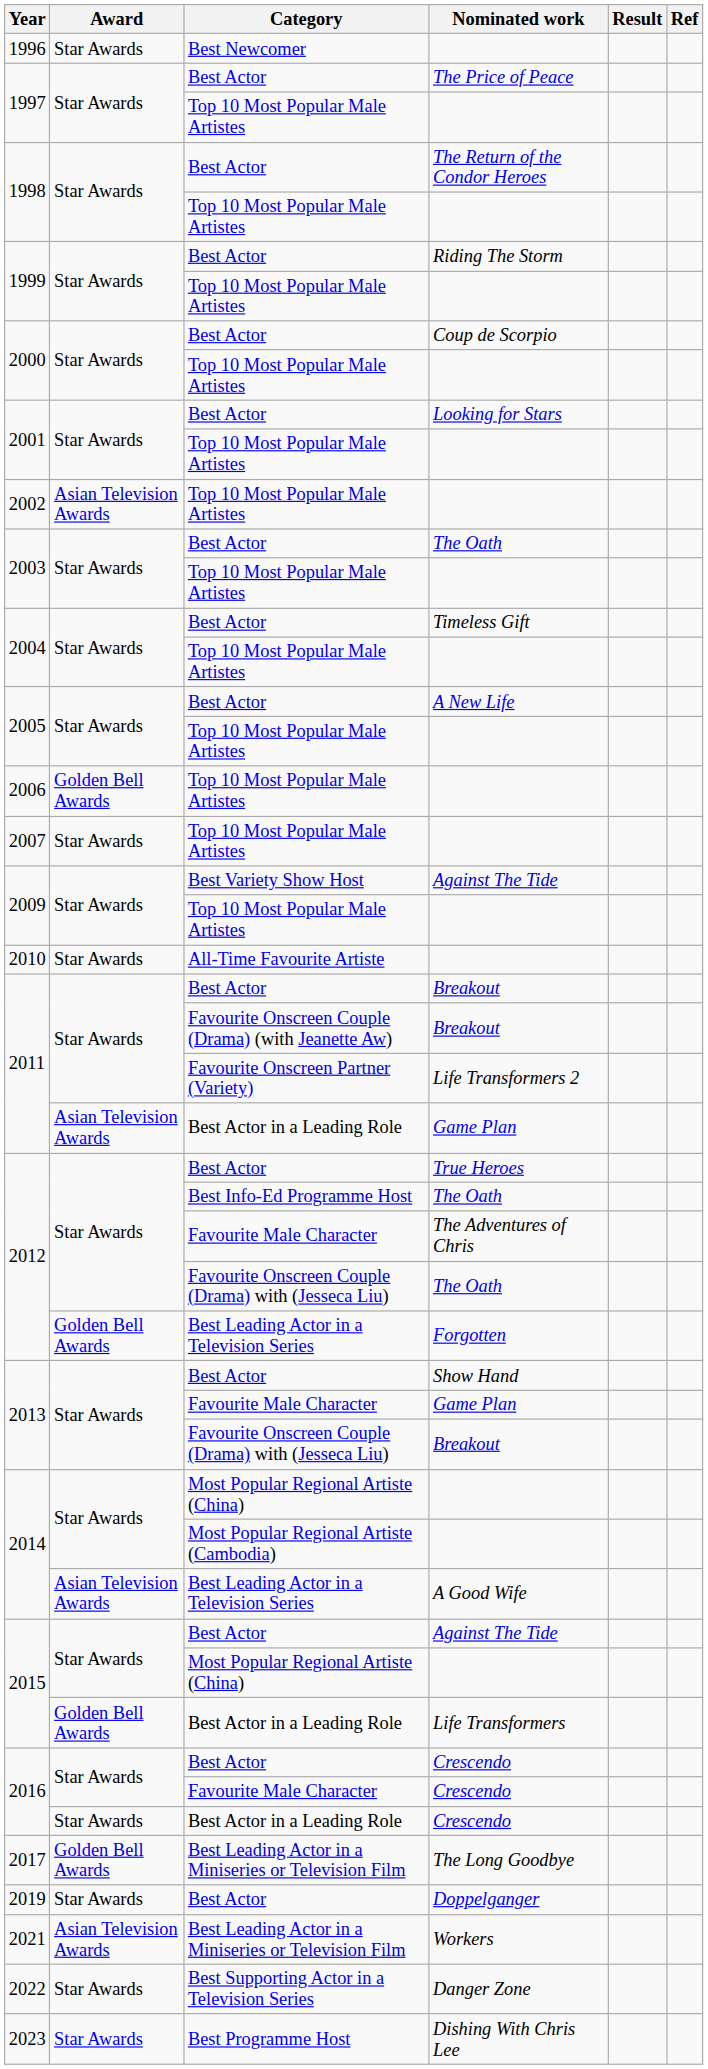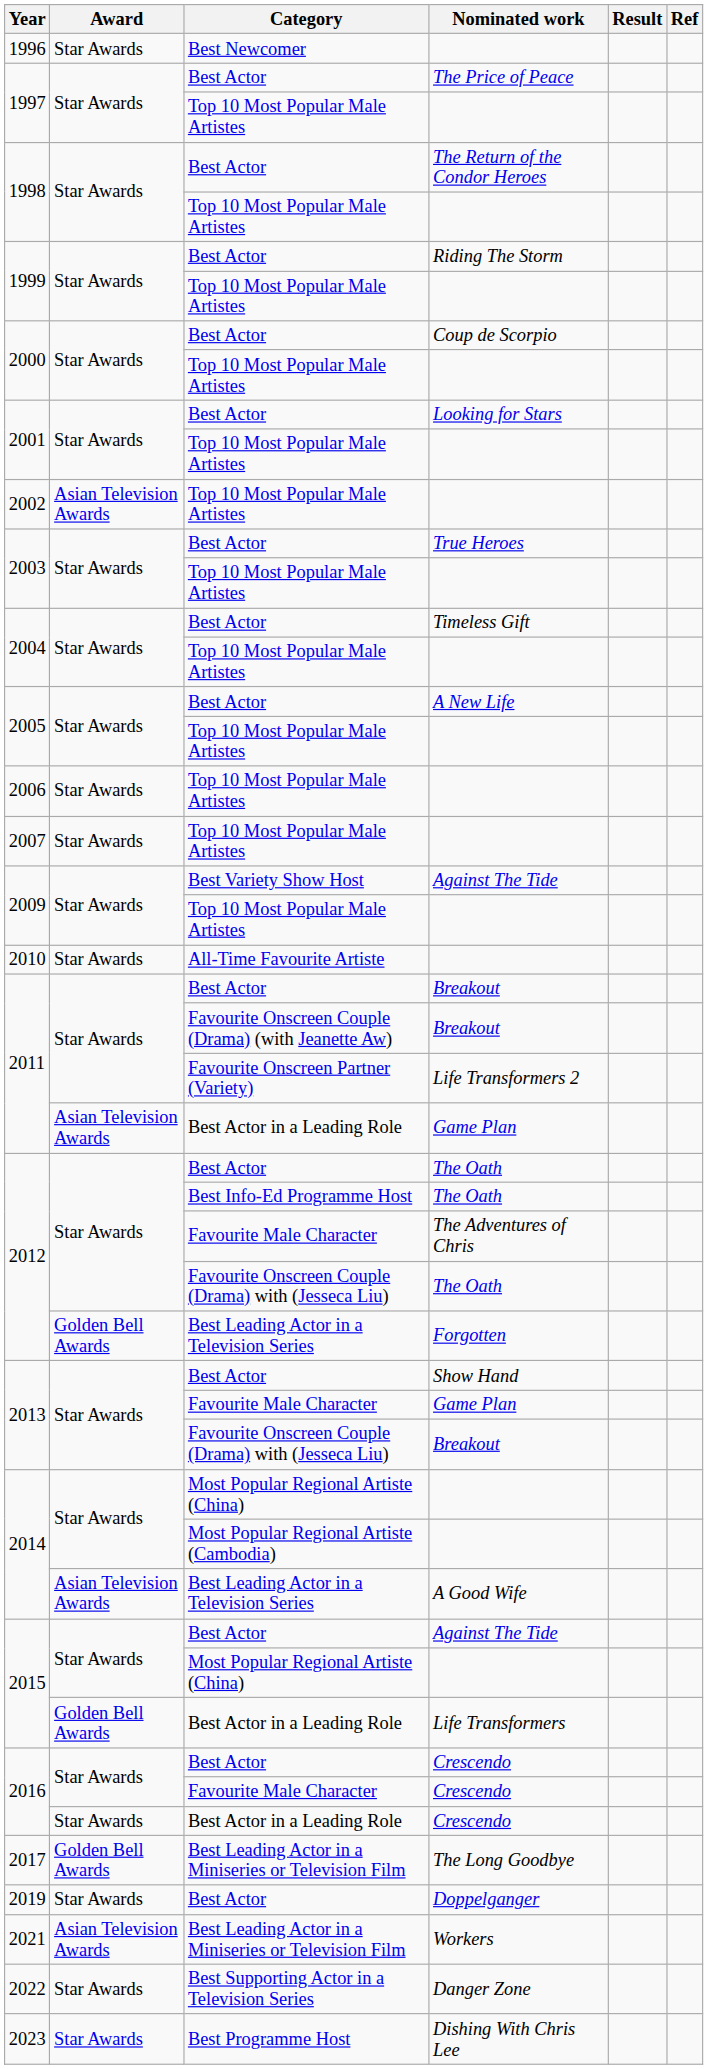2003 / Best Actor | Nominated work: The Oath -> True Heroes
2006 | Award: Golden Bell Awards -> Star Awards
2012 / Best Actor | Nominated work: True Heroes -> The Oath
